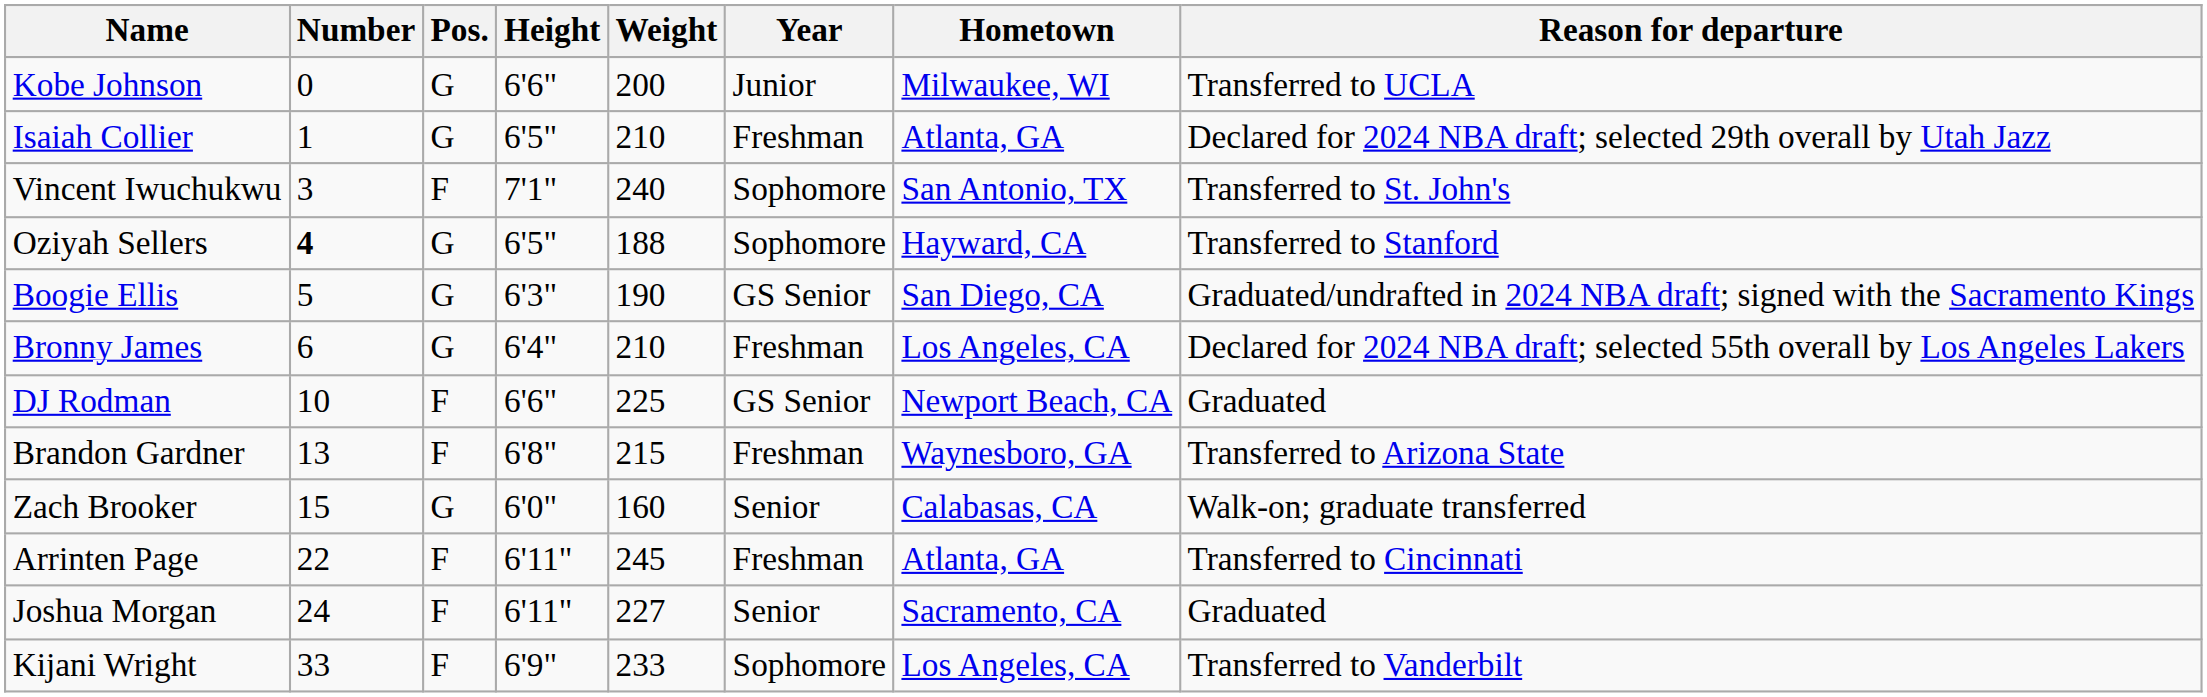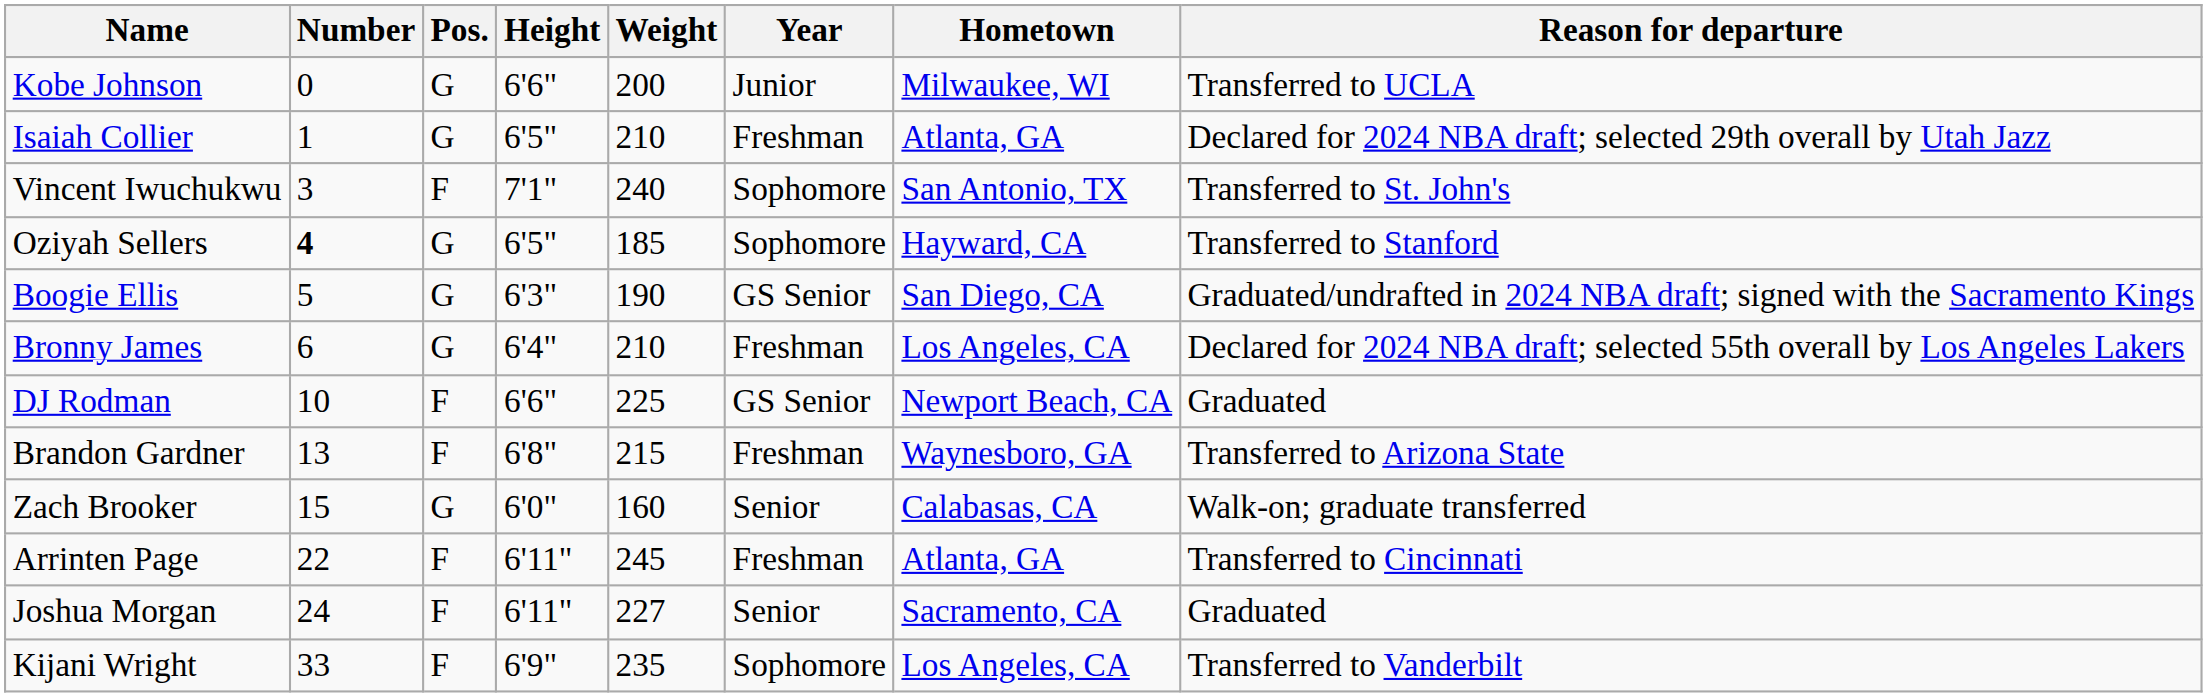Oziyah Sellers | Weight: 188 -> 185
Kijani Wright | Weight: 233 -> 235
